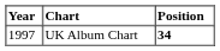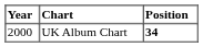UK Album Chart | Year: 1997 -> 2000
